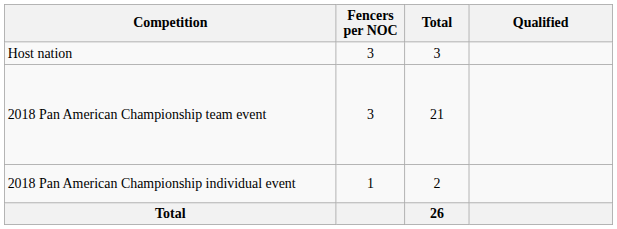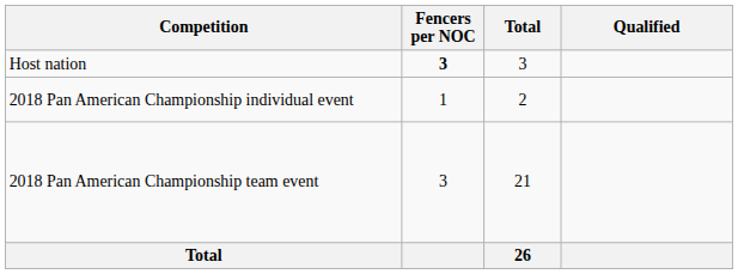Host nation | Fencers per NOC: normal -> bold
rows swapped: 2018 Pan American Championship team event <-> 2018 Pan American Championship individual event
